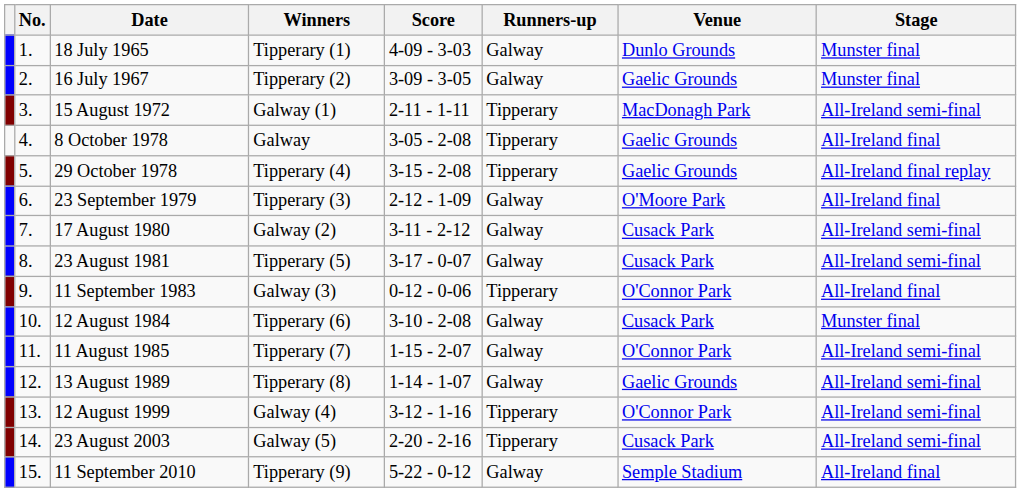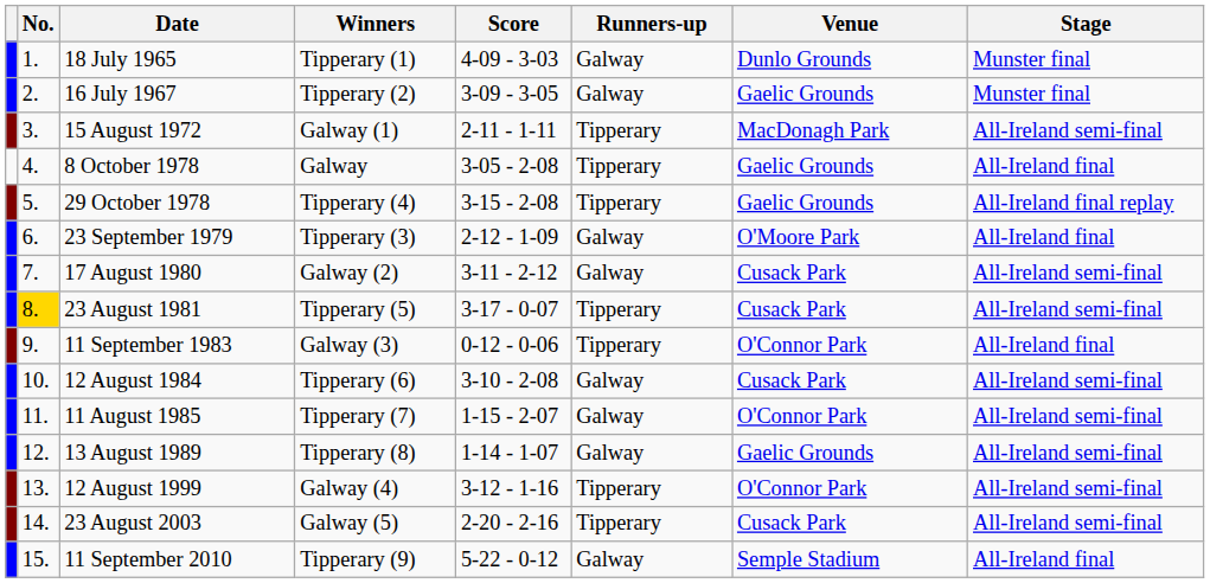23 August 1981 | No.: no background -> gold background
23 August 1981 | Runners-up: Galway -> Tipperary
12 August 1984 | Stage: Munster final -> All-Ireland semi-final
